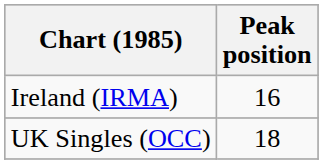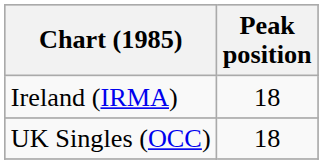Ireland (IRMA) | Peak position: 16 -> 18
